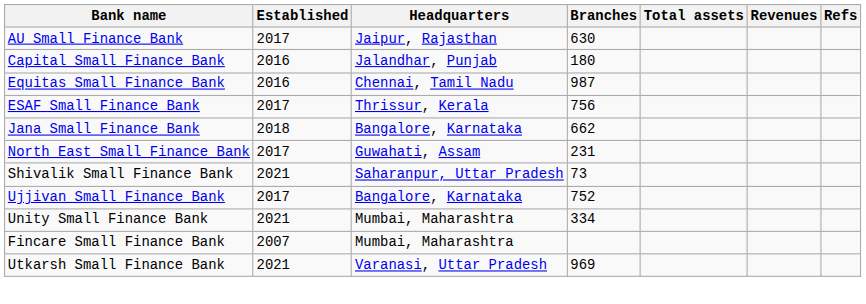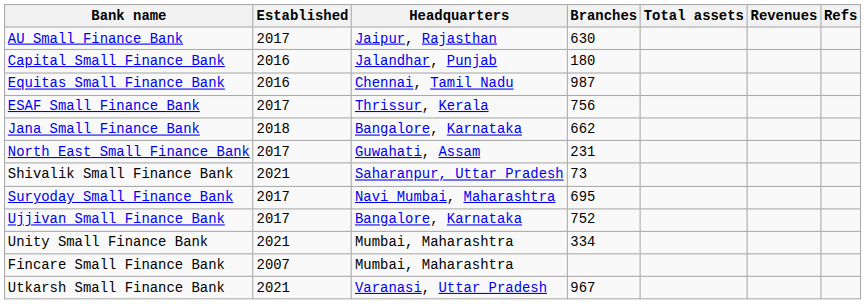+ row: Suryoday Small Finance Bank | 2017 | Navi Mumbai, Maharashtra | 695
Utkarsh Small Finance Bank | Branches: 969 -> 967
